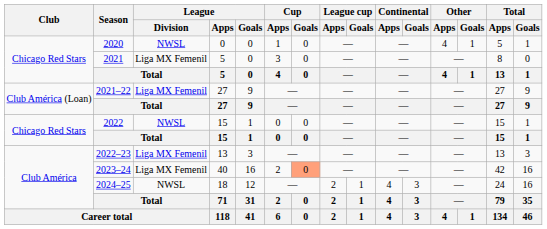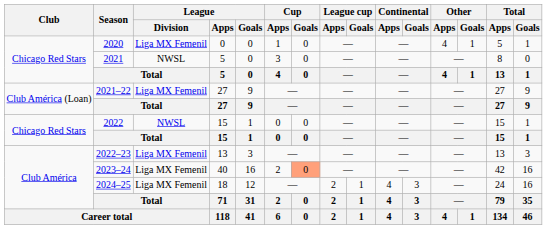2020 | League / Division: NWSL -> Liga MX Femenil
2021 | League / Division: Liga MX Femenil -> NWSL
2024–25 | League / Division: NWSL -> Liga MX Femenil
